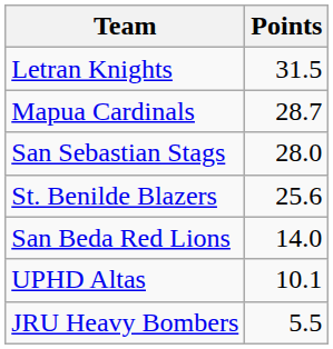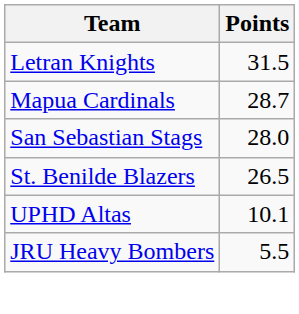St. Benilde Blazers | Points: 25.6 -> 26.5
- row: San Beda Red Lions | 14.0
